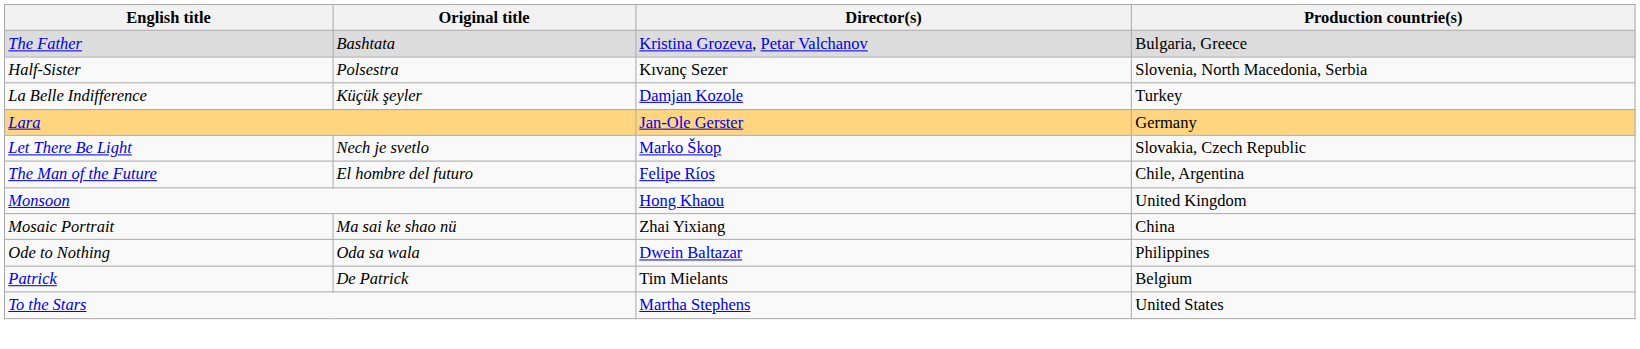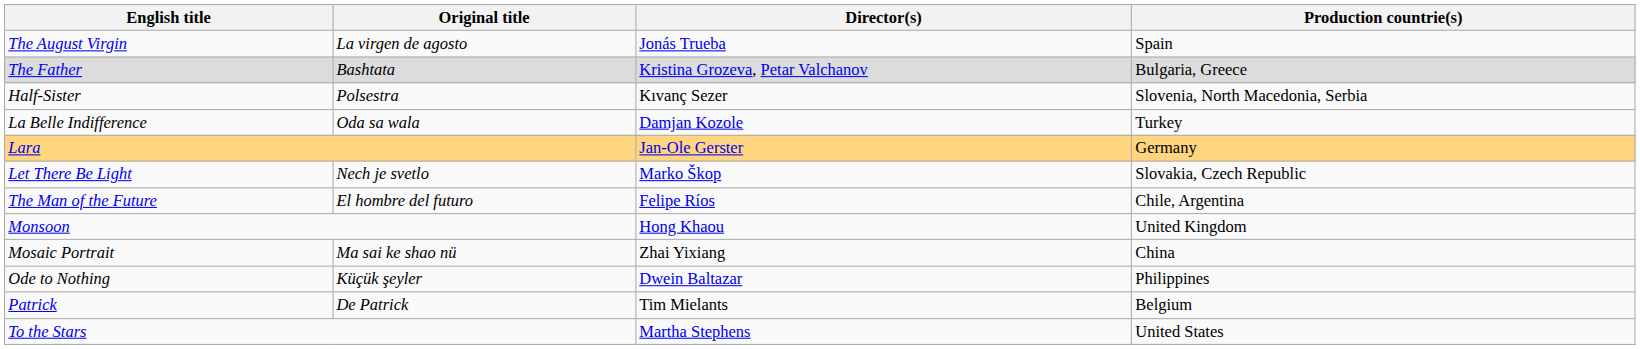+ row: The August Virgin | La virgen de agosto | Jonás Trueba | Spain
La Belle Indifference | Original title: Küçük şeyler -> Oda sa wala
Ode to Nothing | Original title: Oda sa wala -> Küçük şeyler
